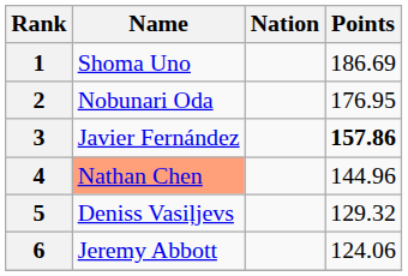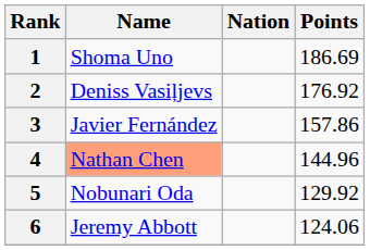2 | Name: Nobunari Oda -> Deniss Vasiļjevs
2 | Points: 176.95 -> 176.92
3 | Points: bold -> normal
5 | Name: Deniss Vasiļjevs -> Nobunari Oda
5 | Points: 129.32 -> 129.92
